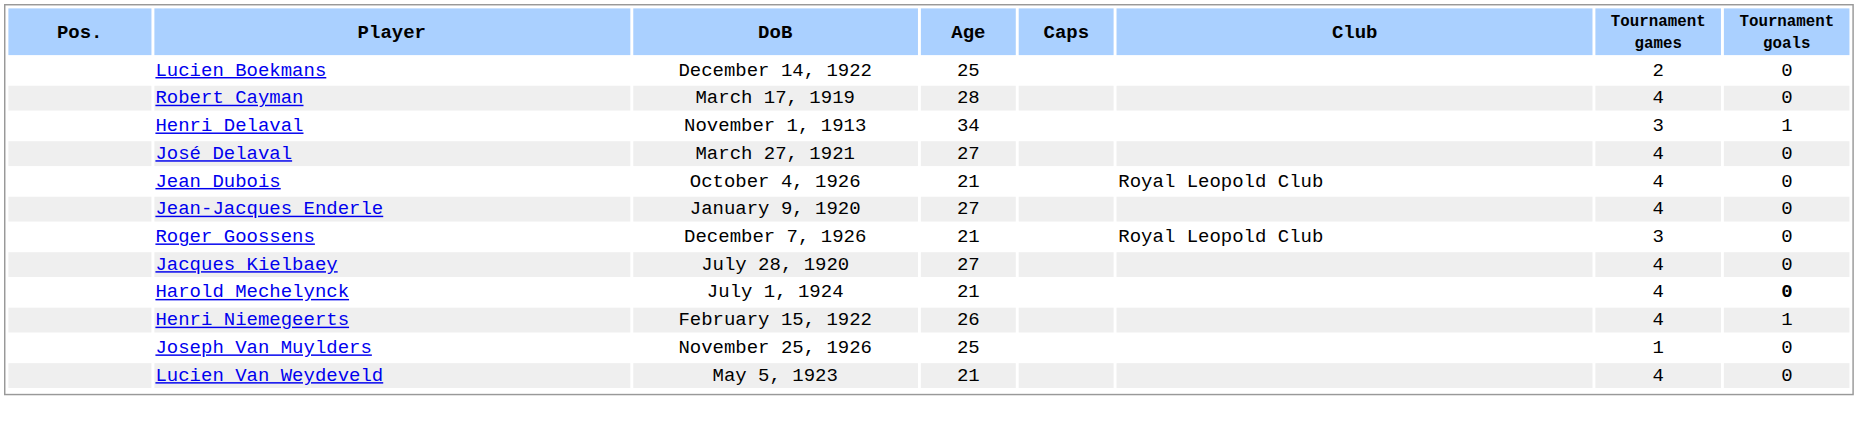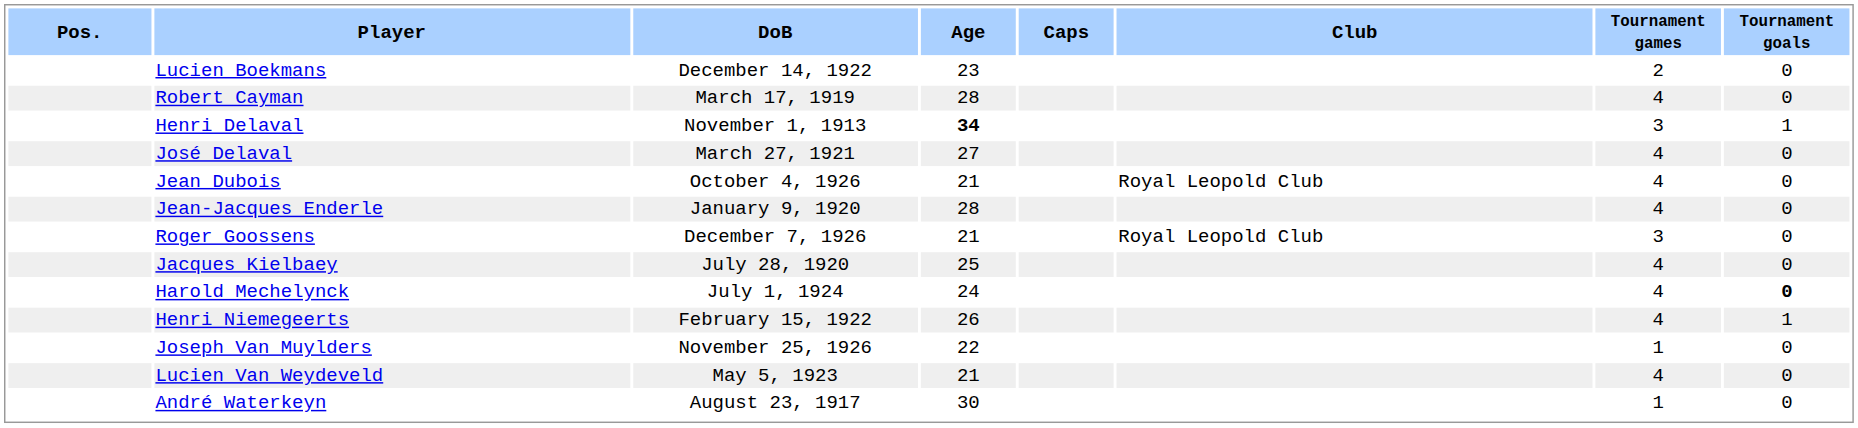Lucien Boekmans | Age: 25 -> 23
Henri Delaval | Age: normal -> bold
Jean-Jacques Enderle | Age: 27 -> 28
Jacques Kielbaey | Age: 27 -> 25
Harold Mechelynck | Age: 21 -> 24
Joseph Van Muylders | Age: 25 -> 22
+ row: André Waterkeyn | August 23, 1917 | 30 | 1 | 0
